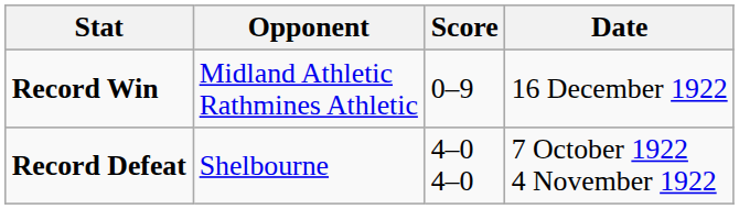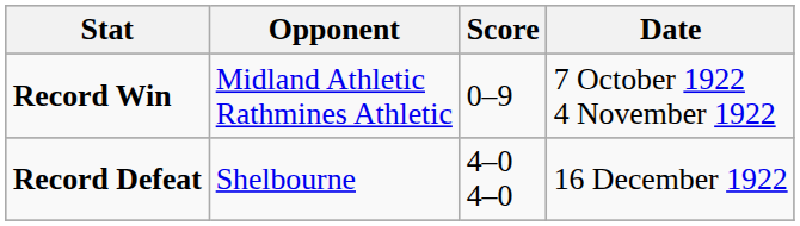Record Win | Date: 16 December 1922 -> 7 October 1922 4 November 1922
Record Defeat | Date: 7 October 1922 4 November 1922 -> 16 December 1922
